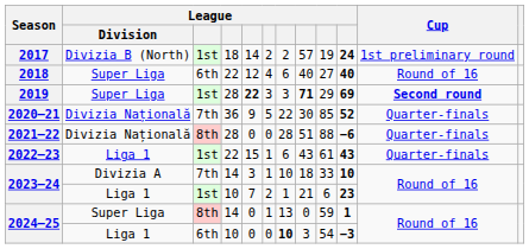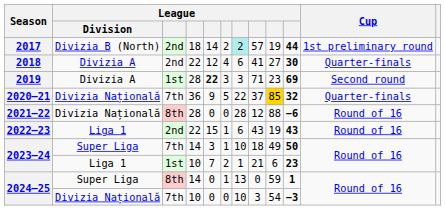2017 | column 3: 1st -> 2nd
2017 | column 7: no background -> paleturquoise background
2017 | column 10: 24 -> 44
2018 | League / Division: Super Liga -> Divizia A
2018 | column 3: 6th -> 2nd
2018 | column 8: 40 -> 41
2018 | column 10: 40 -> 30
2018 | Cup: Round of 16 -> Quarter-finals
2019 | League / Division: Super Liga -> Divizia A
2019 | column 8: bold -> normal
2019 | column 9: 29 -> 23
2019 | Cup: bold -> normal
2020–21 | column 8: 30 -> 37
2020–21 | column 9: no background -> gold background
2020–21 | column 10: 52 -> 32
2021–22 | column 8: 51 -> 12
2021–22 | Cup: Quarter-finals -> Round of 16
2022–23 | column 3: 1st -> 2nd
2022–23 | column 9: 61 -> 19
2022–23 | Cup: Quarter-finals -> Round of 16
2023–24 / 14 | League / Division: Divizia A -> Super Liga
2023–24 / 14 | column 9: 33 -> 49
2023–24 / 14 | column 10: 10 -> 50
2024–25 / 10 | League / Division: Liga 1 -> Divizia Națională
2024–25 / 10 | column 3: 6th -> 7th
2024–25 / 10 | column 7: bold -> normal
